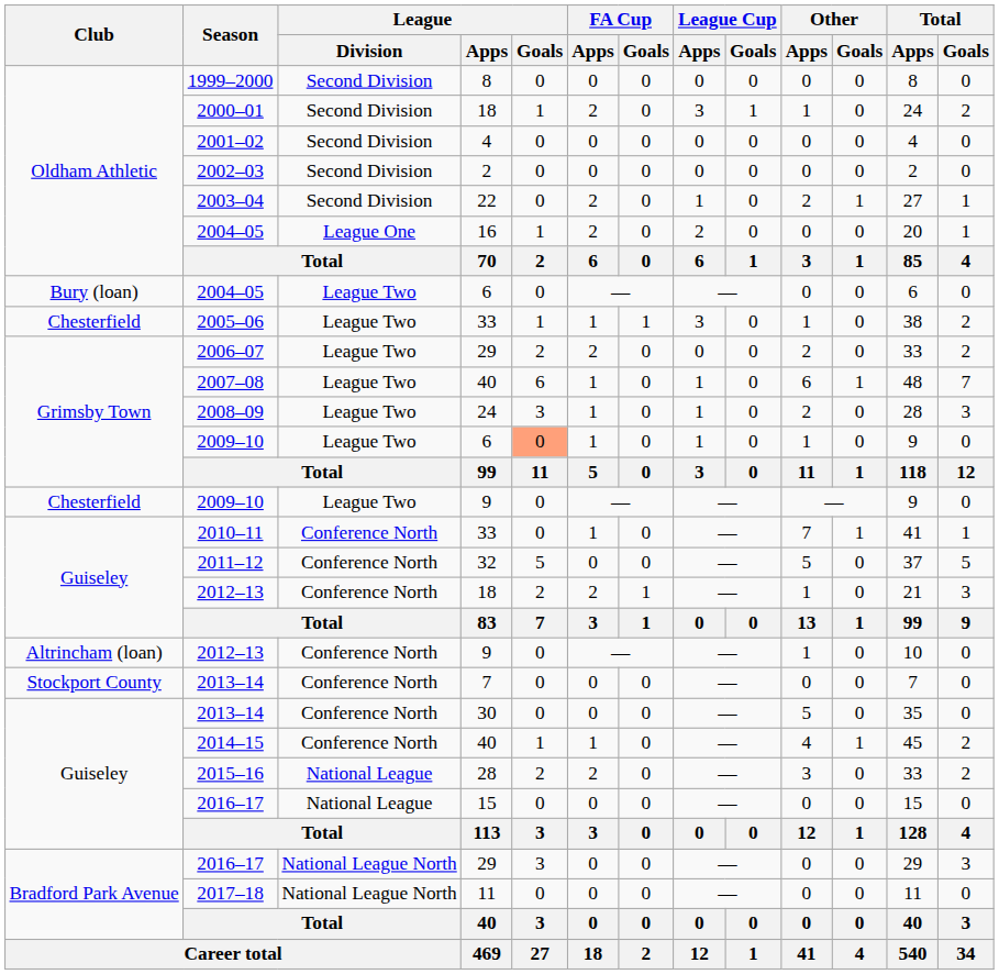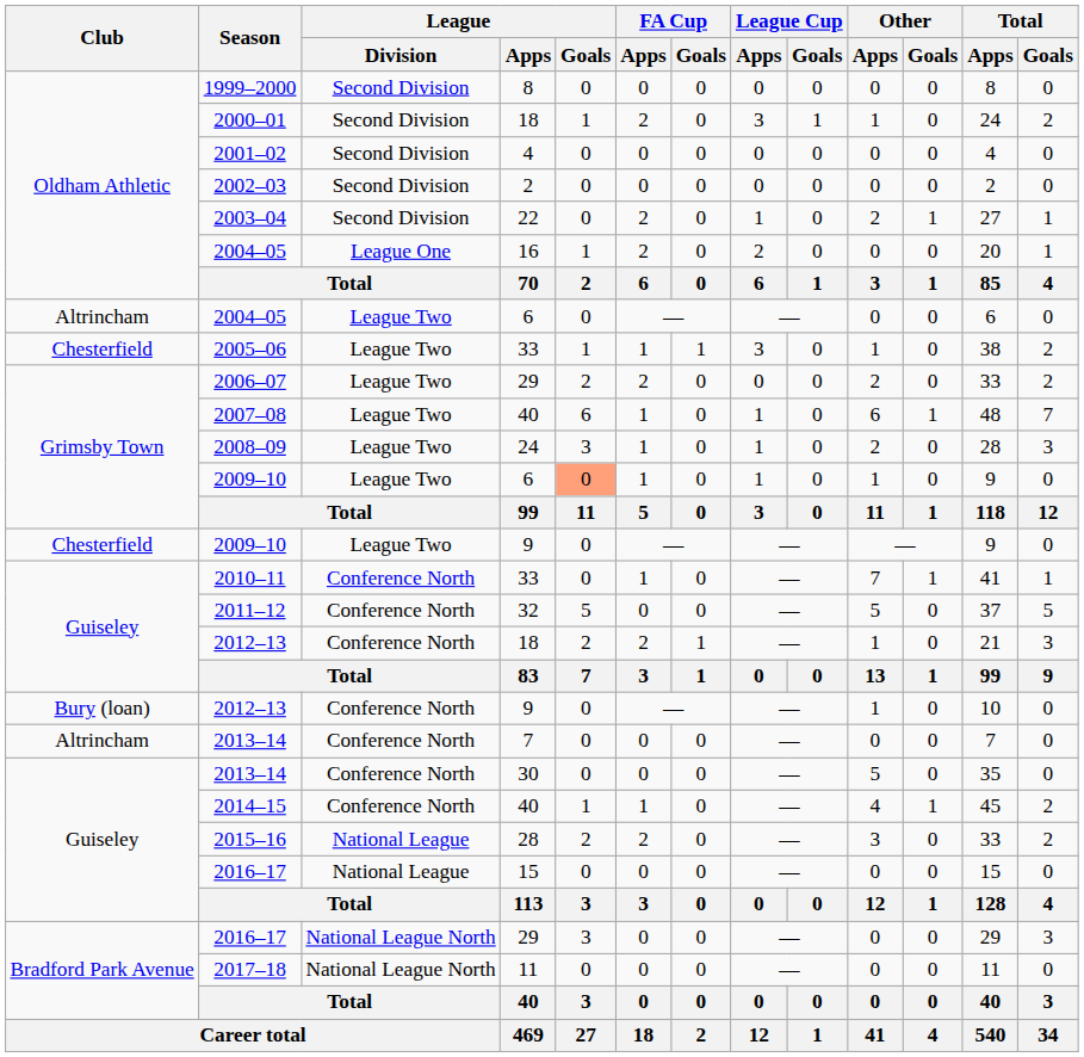2004–05 / 6 | Club: Bury (loan) -> Altrincham
2012–13 / 9 | Club: Altrincham (loan) -> Bury (loan)
2013–14 / 7 | Club: Stockport County -> Altrincham
